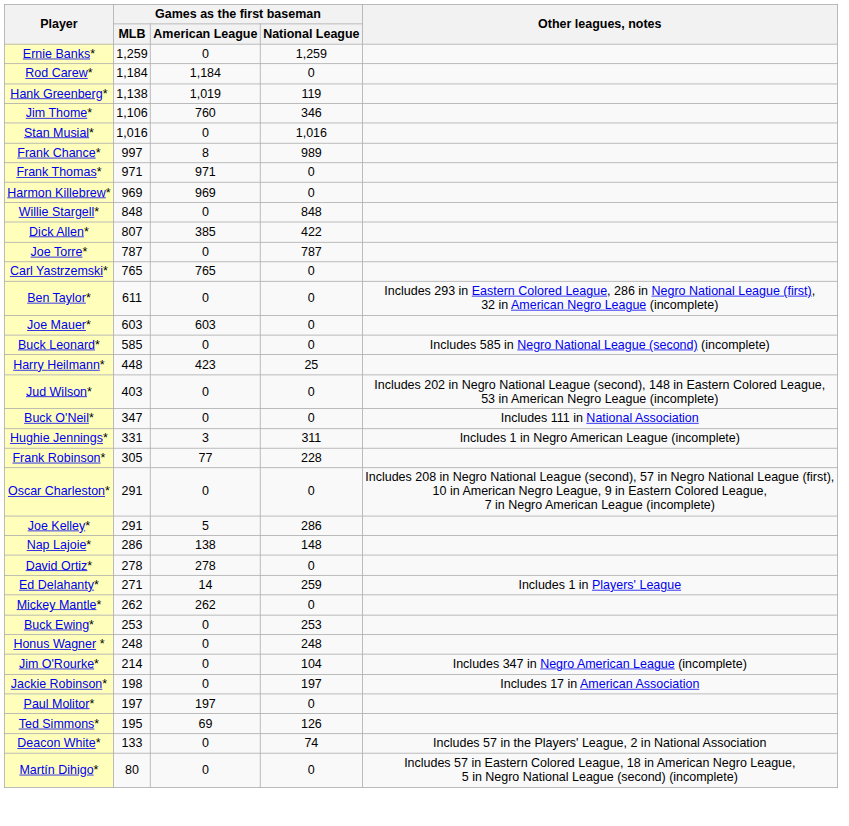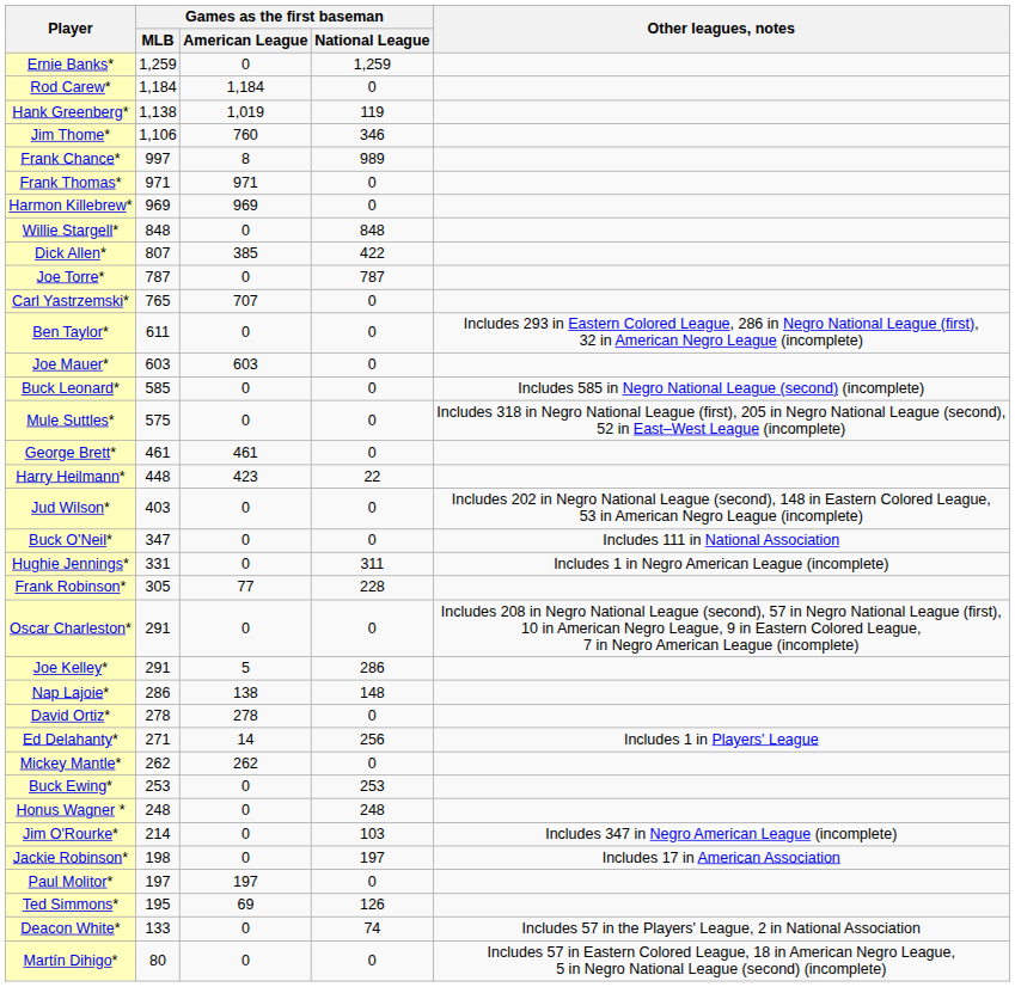- row: Stan Musial* | 1,016 | 0 | 1,016
Carl Yastrzemski* | Games as the first baseman / American League: 765 -> 707
+ row: Mule Suttles* | 575 | 0 | 0 | Includes 318 in Negro National League (first), 205 in Negro National League (second), 52 in East–West League (incomplete)
+ row: George Brett* | 461 | 461 | 0
Harry Heilmann* | Games as the first baseman / National League: 25 -> 22
Hughie Jennings* | Games as the first baseman / American League: 3 -> 0
Ed Delahanty* | Games as the first baseman / National League: 259 -> 256
Jim O'Rourke* | Games as the first baseman / National League: 104 -> 103
